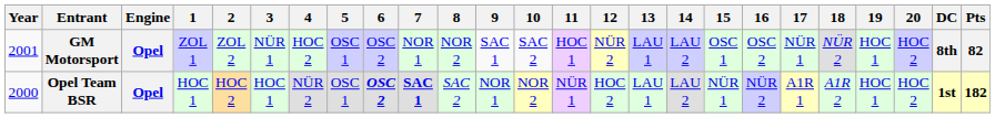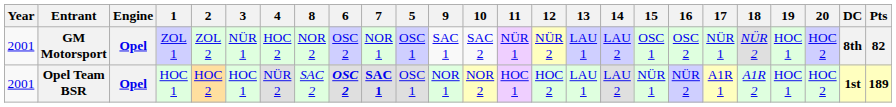columns swapped: 5 <-> 8
GM Motorsport | 11: HOC 1 -> NÜR 1
Opel Team BSR | Year: 2000 -> 2001
Opel Team BSR | 11: NÜR 1 -> HOC 1
Opel Team BSR | Pts: 182 -> 189
